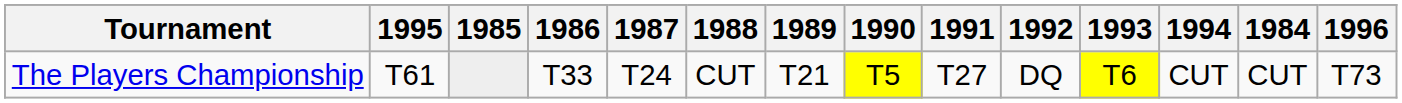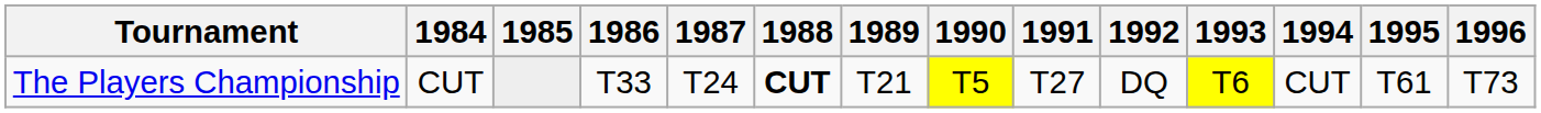columns swapped: 1984 <-> 1995
The Players Championship | 1988: normal -> bold
